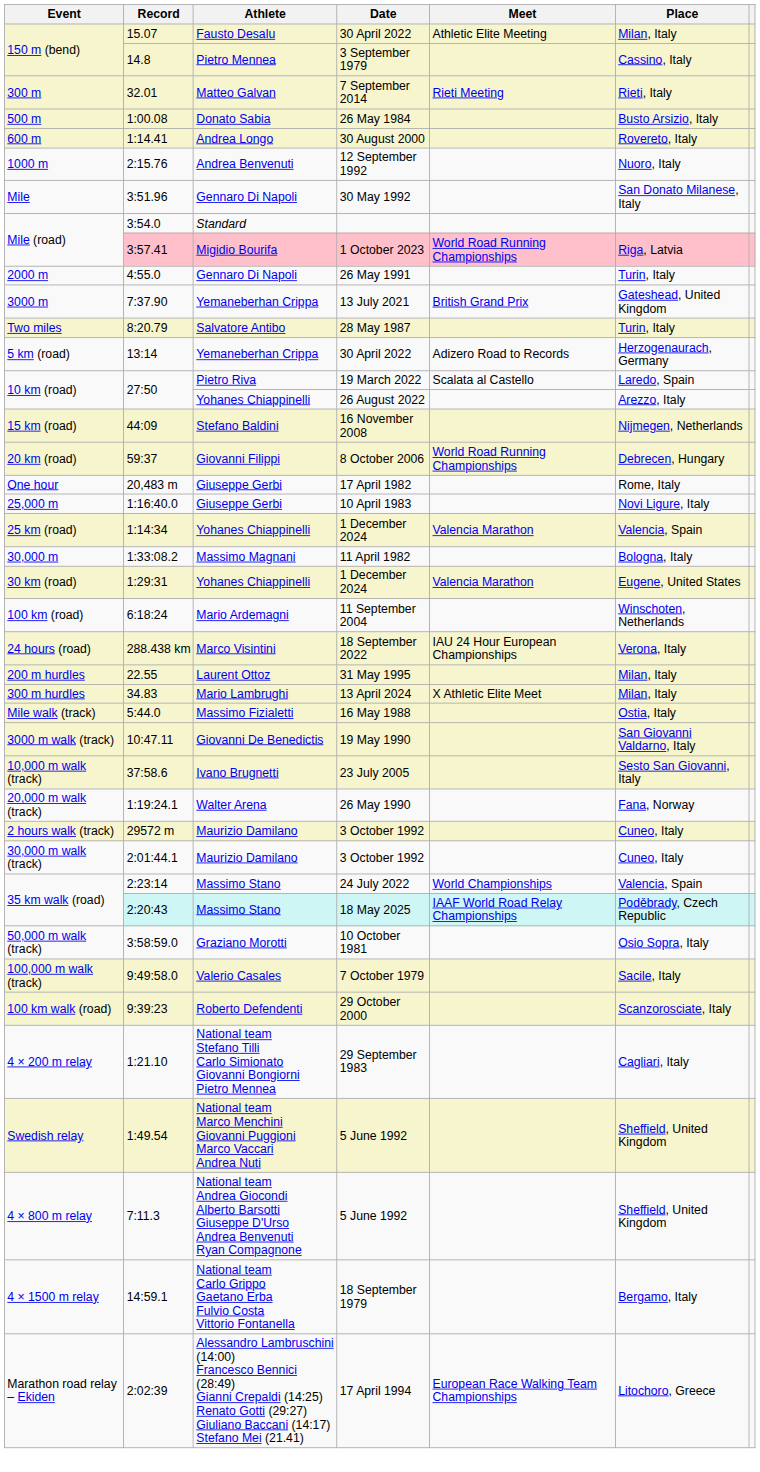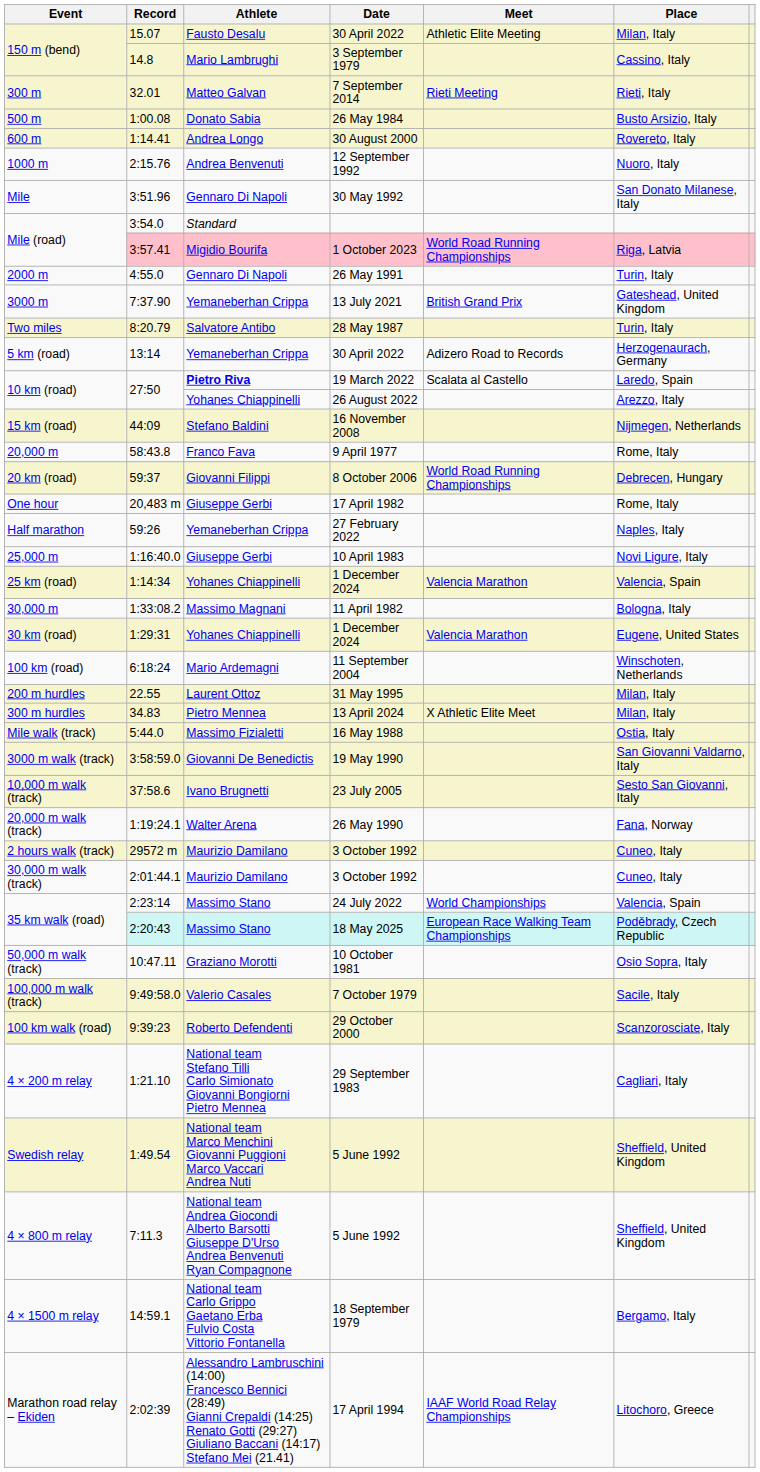150 m (bend) / 3 September 1979 | Athlete: Pietro Mennea -> Mario Lambrughi
10 km (road) / 19 March 2022 | Athlete: normal -> bold
+ row: 20,000 m | 58:43.8 | Franco Fava | 9 April 1977 | Rome, Italy
+ row: Half marathon | 59:26 | Yemaneberhan Crippa | 27 February 2022 | Naples, Italy
- row: 24 hours (road) | 288.438 km | Marco Visintini | 18 September 2022 | IAU 24 Hour European Championships | Verona, Italy
300 m hurdles | Athlete: Mario Lambrughi -> Pietro Mennea
3000 m walk (track) | Record: 10:47.11 -> 3:58:59.0
35 km walk (road) / 18 May 2025 | Meet: IAAF World Road Relay Championships -> European Race Walking Team Championships
50,000 m walk (track) | Record: 3:58:59.0 -> 10:47.11
Marathon road relay – Ekiden | Meet: European Race Walking Team Championships -> IAAF World Road Relay Championships
